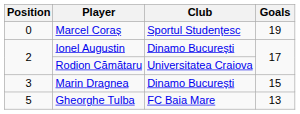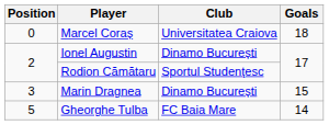Marcel Coraș | Club: Sportul Studenţesc -> Universitatea Craiova
Marcel Coraș | Goals: 19 -> 18
Rodion Cămătaru | Club: Universitatea Craiova -> Sportul Studenţesc
Gheorghe Tulba | Goals: 13 -> 14
